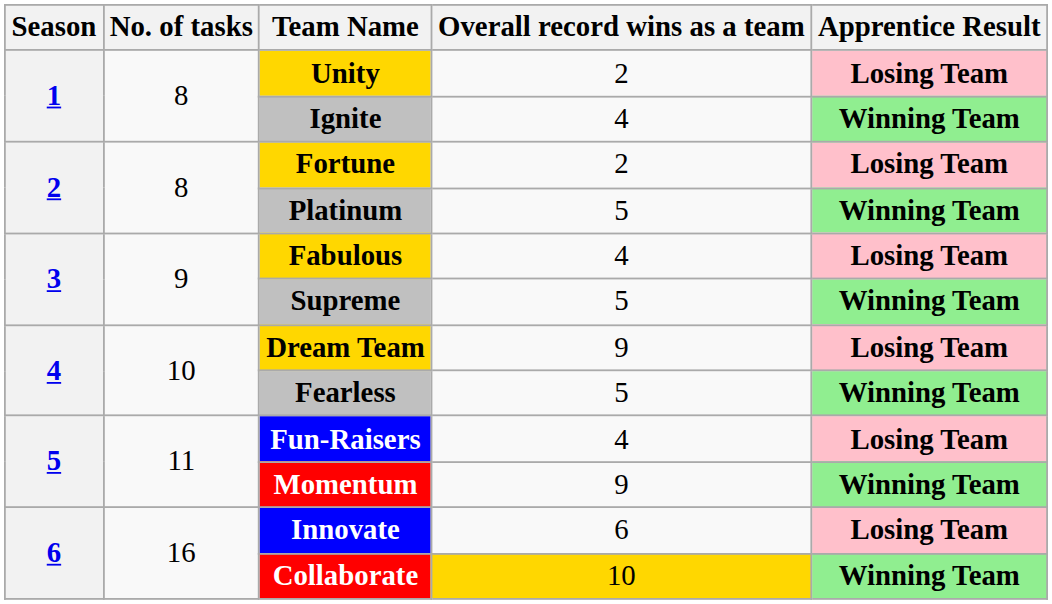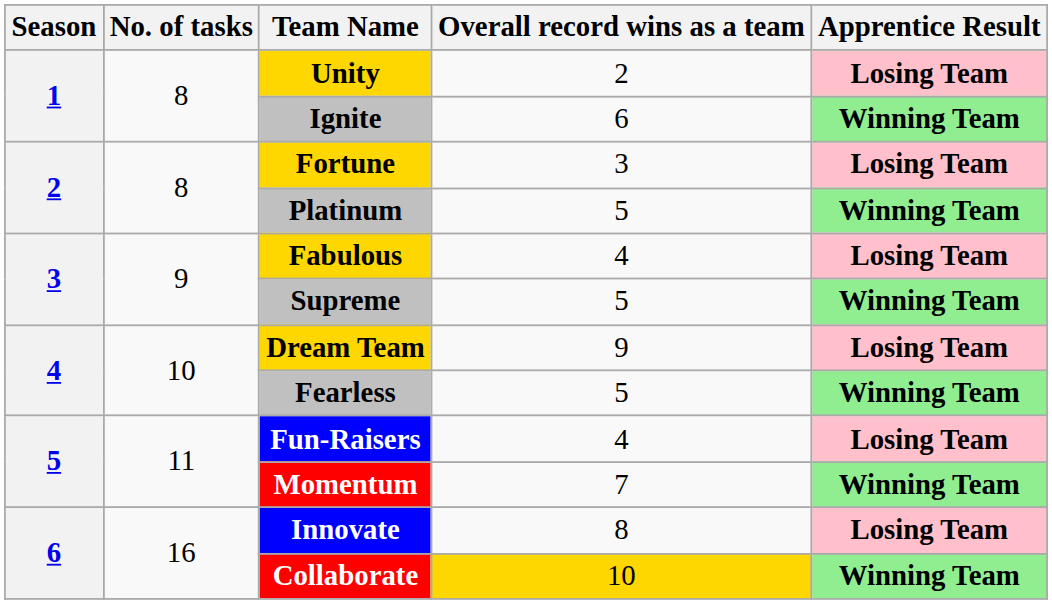Ignite | Overall record wins as a team: 4 -> 6
Fortune | Overall record wins as a team: 2 -> 3
Momentum | Overall record wins as a team: 9 -> 7
Innovate | Overall record wins as a team: 6 -> 8
